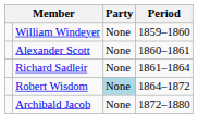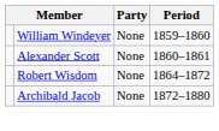- row: Richard Sadleir | None | 1861–1864
Robert Wisdom | Party: lightblue background -> no background
